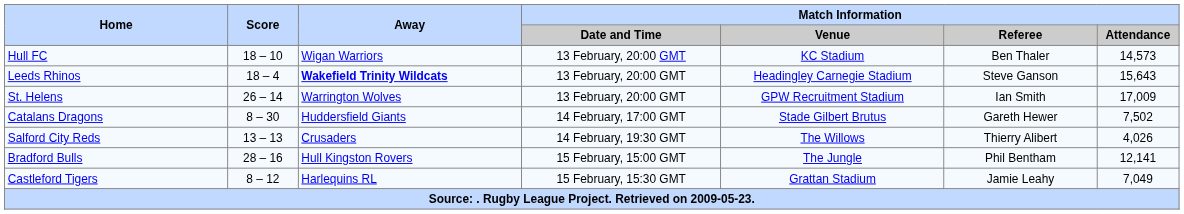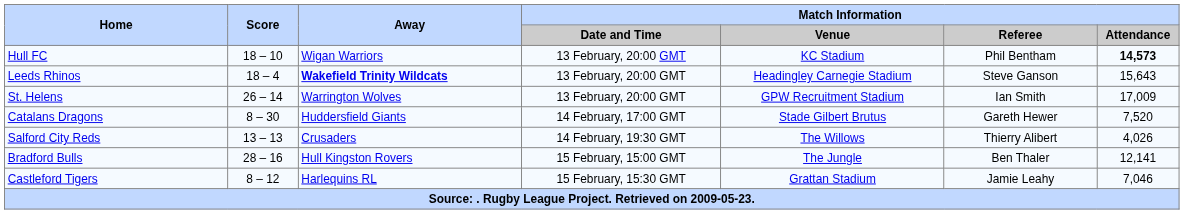Hull FC | Match Information / Referee: Ben Thaler -> Phil Bentham
Hull FC | Match Information / Attendance: normal -> bold
Catalans Dragons | Match Information / Attendance: 7,502 -> 7,520
Bradford Bulls | Match Information / Referee: Phil Bentham -> Ben Thaler
Castleford Tigers | Match Information / Attendance: 7,049 -> 7,046
